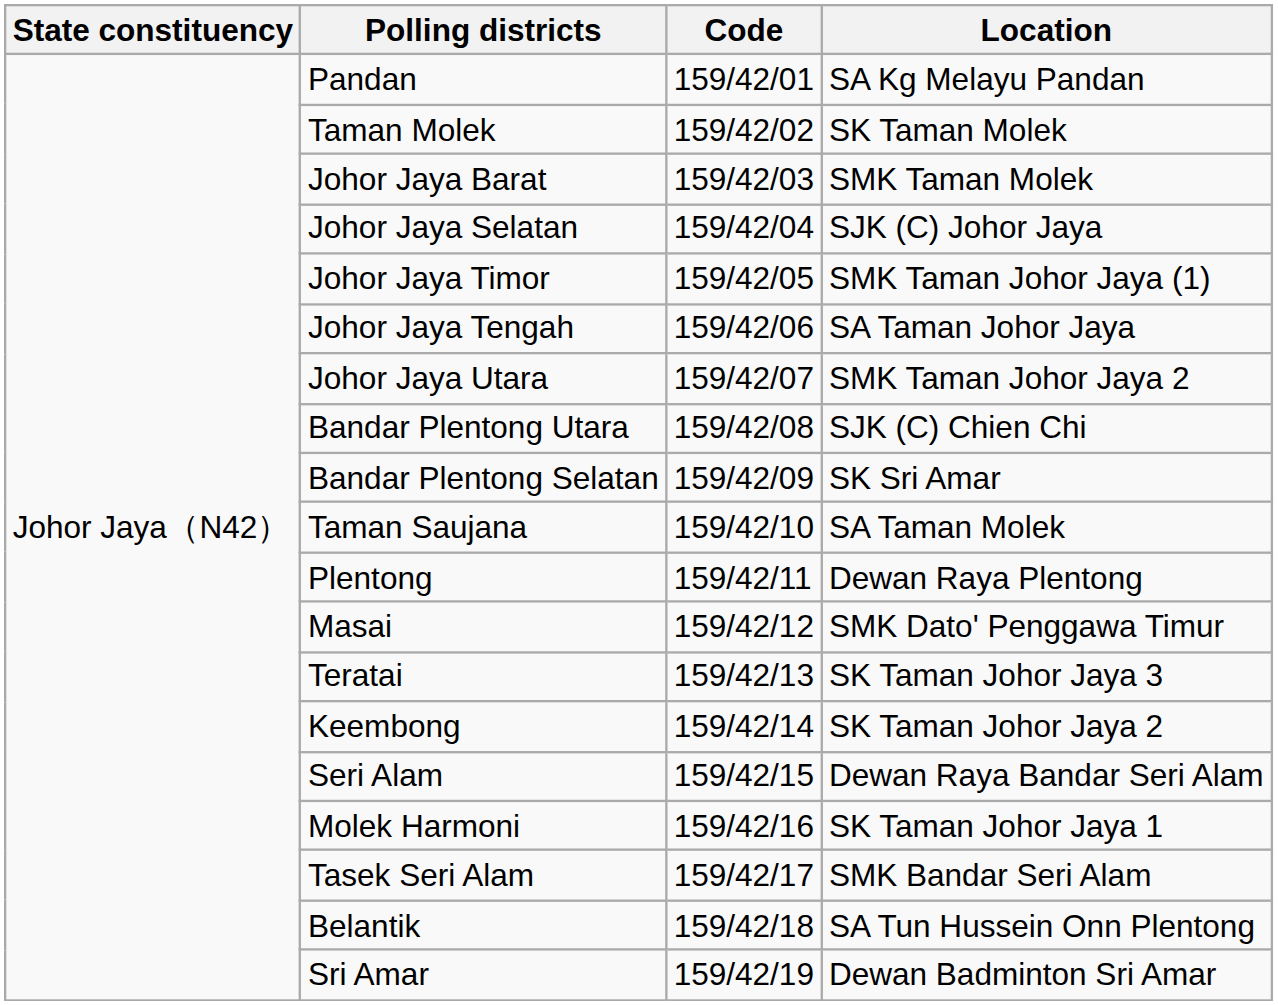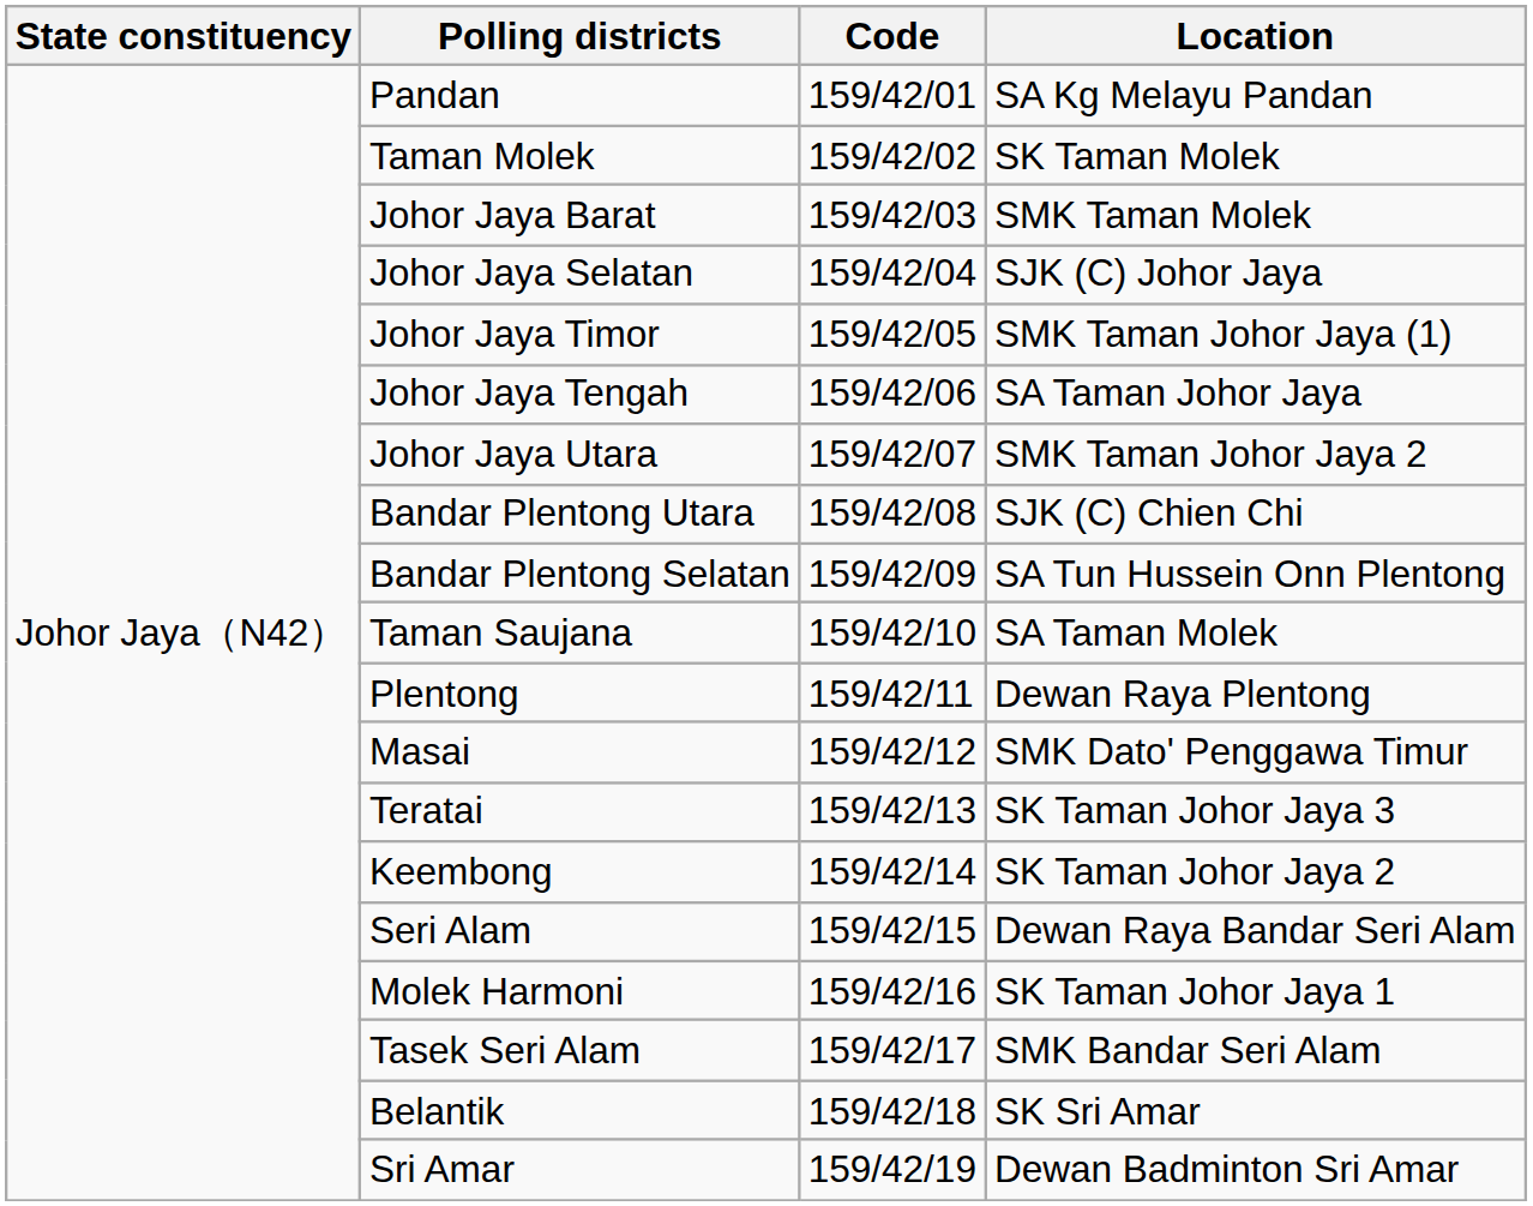Bandar Plentong Selatan | Location: SK Sri Amar -> SA Tun Hussein Onn Plentong
Belantik | Location: SA Tun Hussein Onn Plentong -> SK Sri Amar
